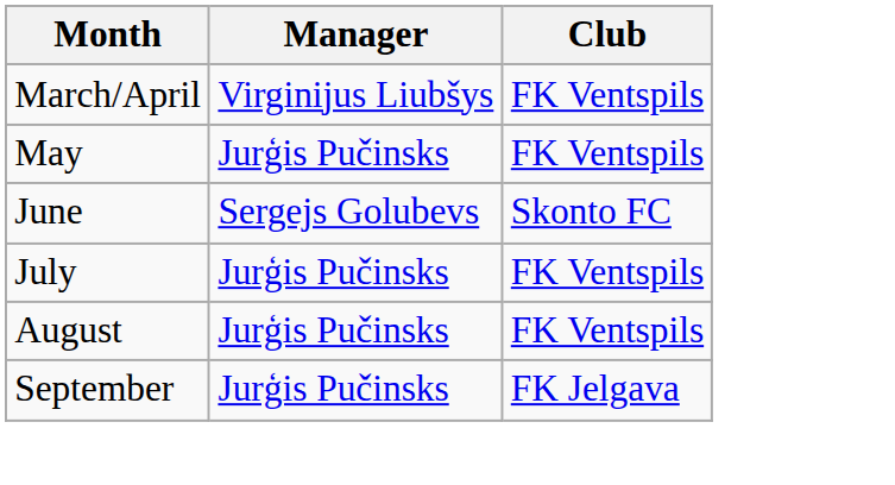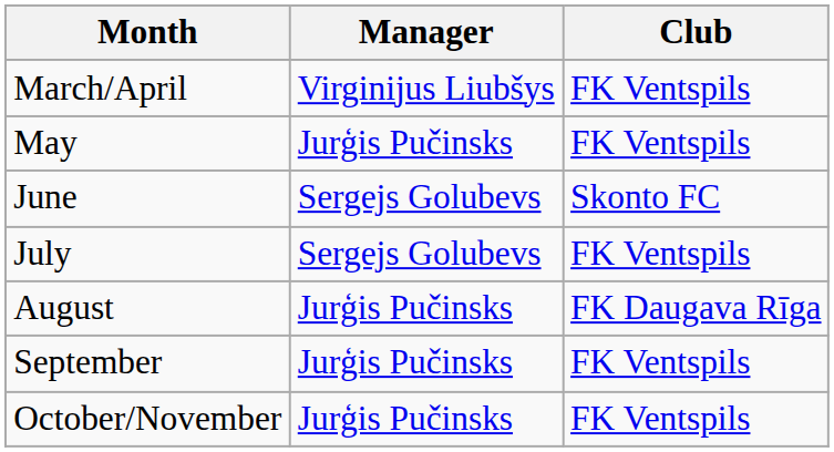July | Manager: Jurģis Pučinsks -> Sergejs Golubevs
August | Club: FK Ventspils -> FK Daugava Rīga
September | Club: FK Jelgava -> FK Ventspils
+ row: October/November | Jurģis Pučinsks | FK Ventspils
